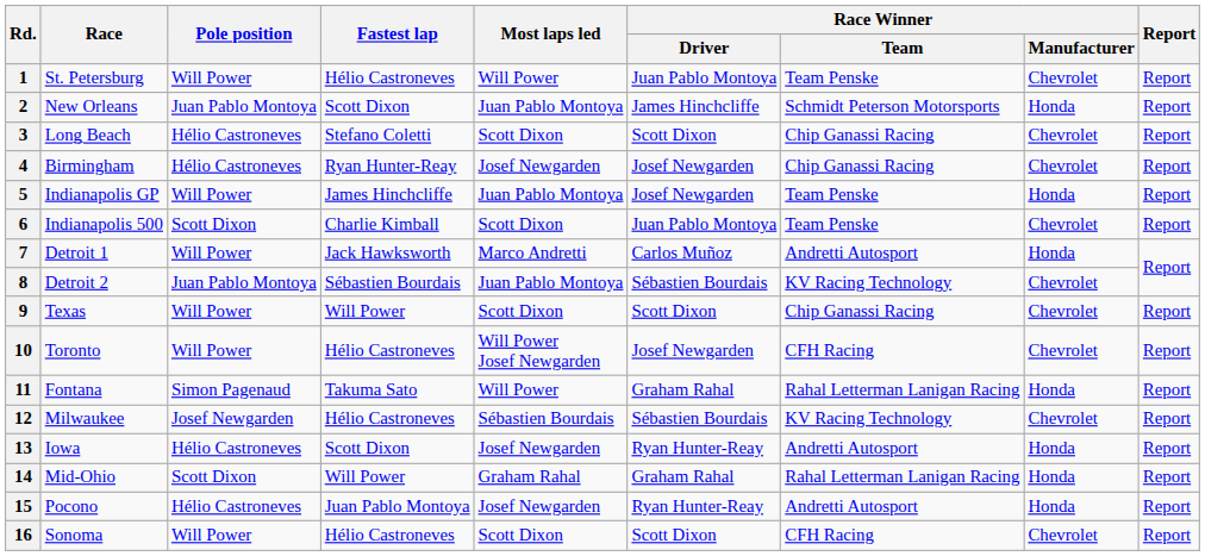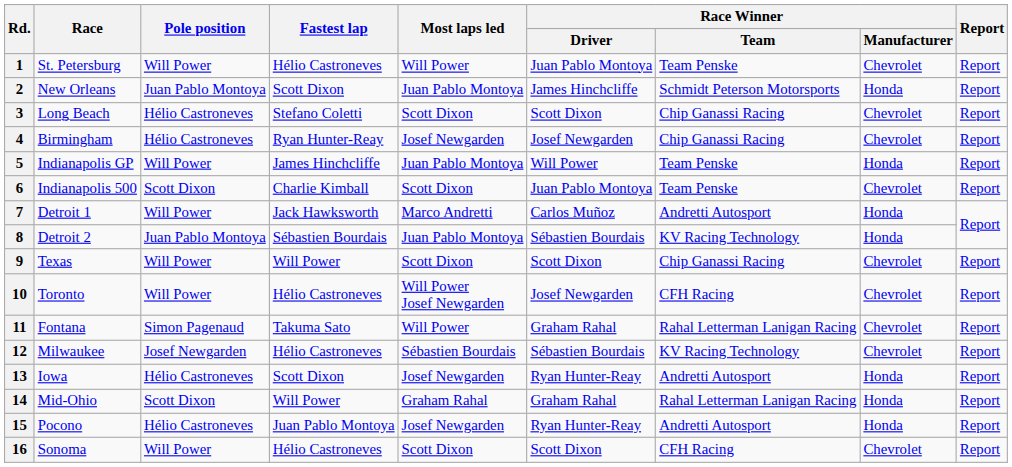5 | Race Winner / Driver: Josef Newgarden -> Will Power
8 | Race Winner / Manufacturer: Chevrolet -> Honda
11 | Race Winner / Manufacturer: Honda -> Chevrolet
